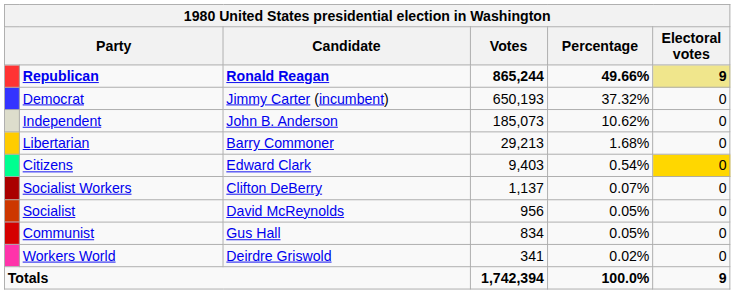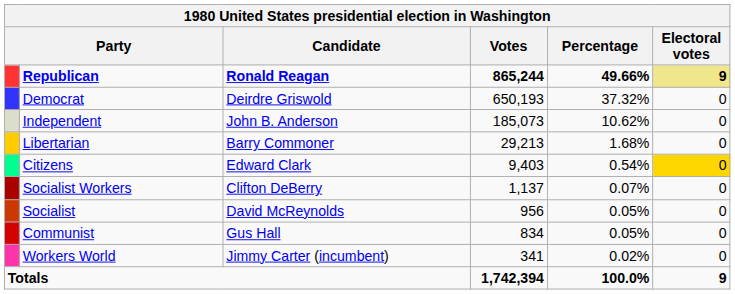Democrat | Candidate: Jimmy Carter (incumbent) -> Deirdre Griswold
Workers World | Candidate: Deirdre Griswold -> Jimmy Carter (incumbent)
